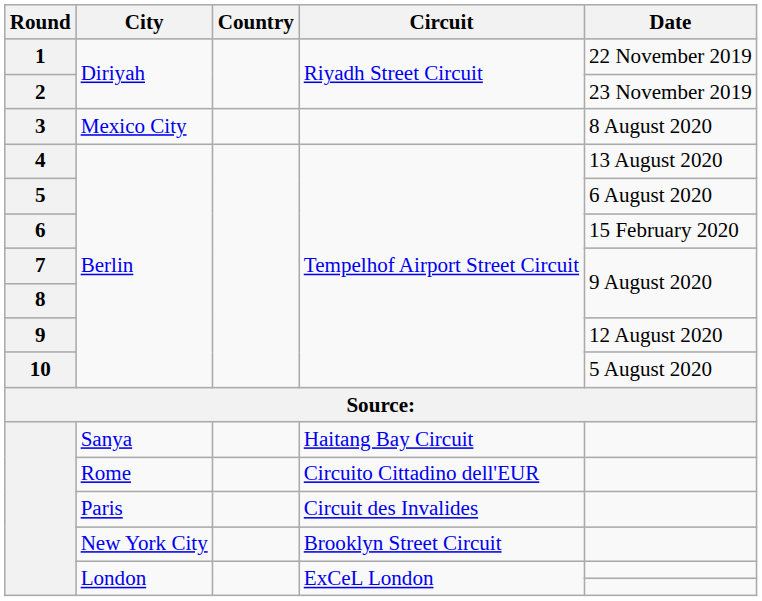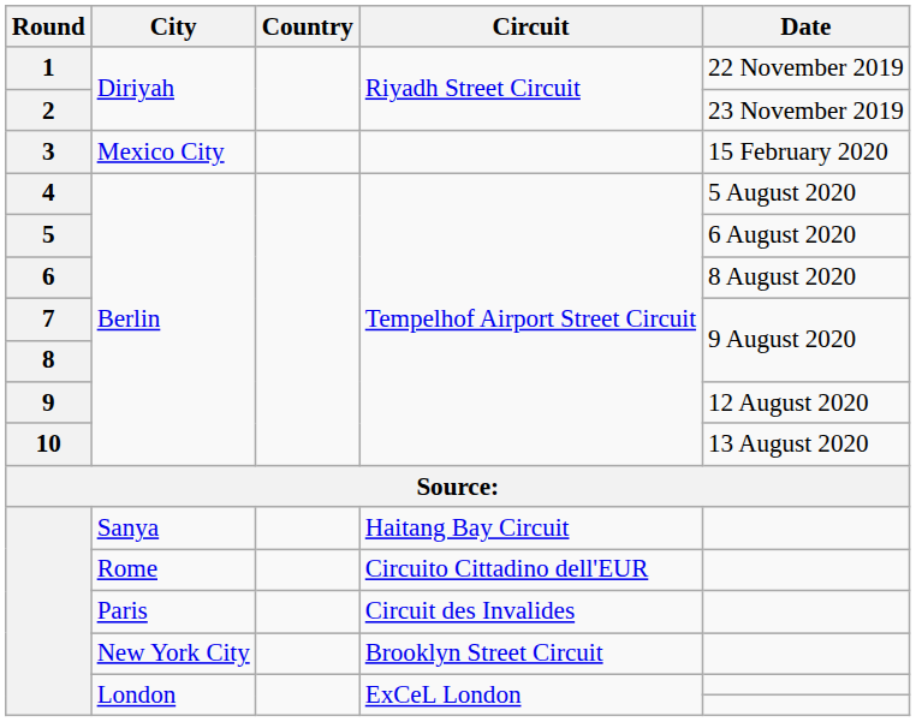3 | Date: 8 August 2020 -> 15 February 2020
4 | Date: 13 August 2020 -> 5 August 2020
6 | Date: 15 February 2020 -> 8 August 2020
10 | Date: 5 August 2020 -> 13 August 2020
